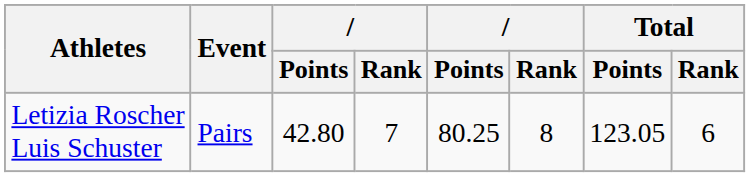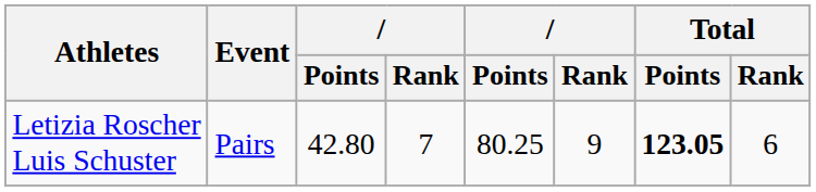Letizia Roscher Luis Schuster | column 6: 8 -> 9
Letizia Roscher Luis Schuster | Total / Points: normal -> bold
